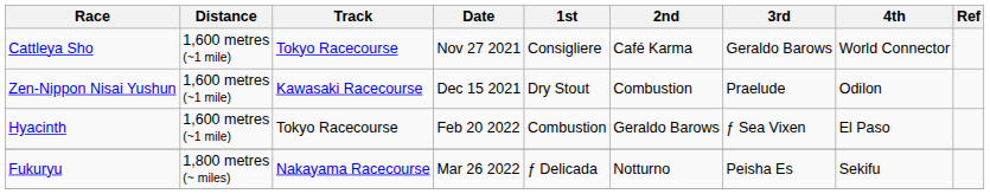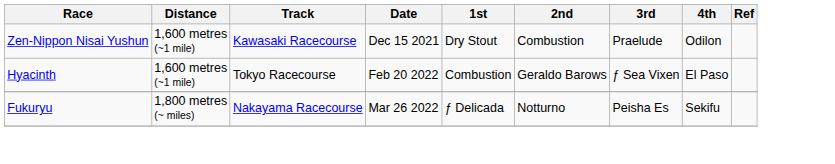- row: Cattleya Sho | 1,600 metres (~1 mile) | Tokyo Racecourse | Nov 27 2021 | Consigliere | Café Karma | Geraldo Barows | World Connector
